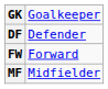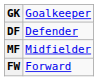rows swapped: MF <-> FW
